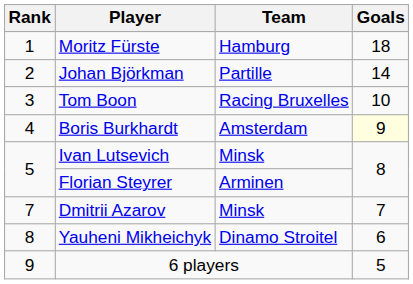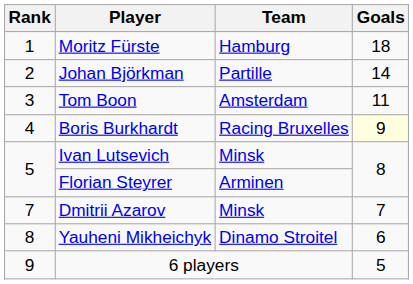Tom Boon | Team: Racing Bruxelles -> Amsterdam
Tom Boon | Goals: 10 -> 11
Boris Burkhardt | Team: Amsterdam -> Racing Bruxelles
